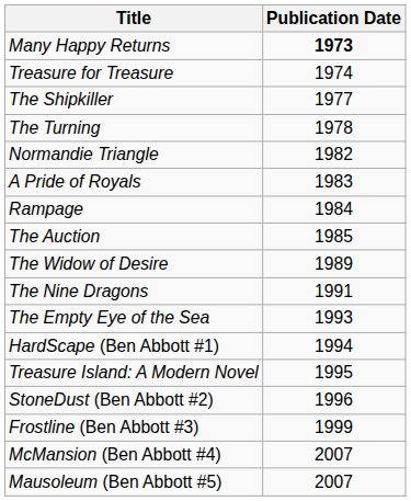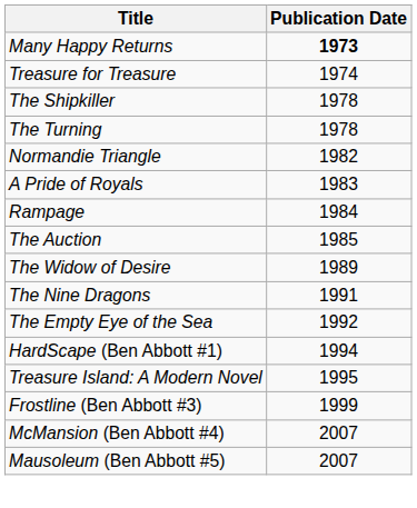The Shipkiller | Publication Date: 1977 -> 1978
The Empty Eye of the Sea | Publication Date: 1993 -> 1992
- row: StoneDust (Ben Abbott #2) | 1996
